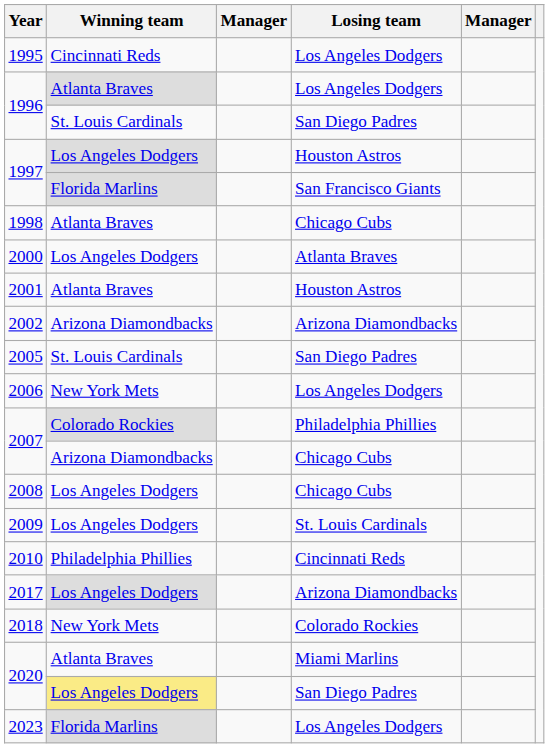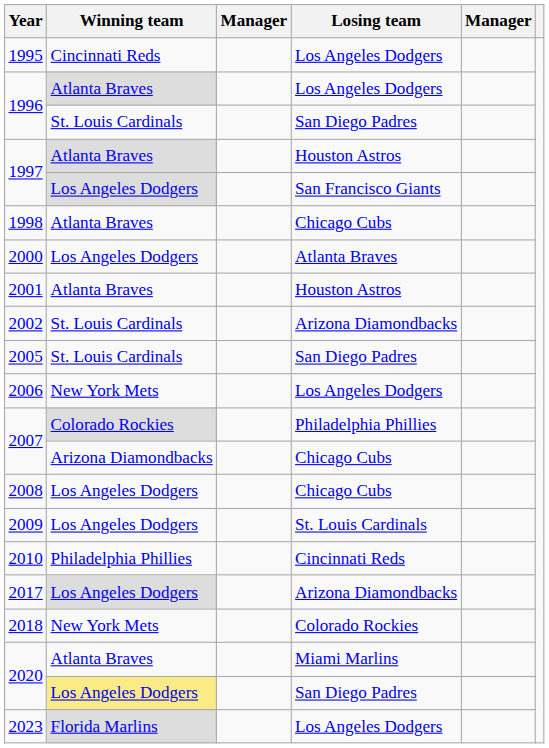1997 / Houston Astros | Winning team: Los Angeles Dodgers -> Atlanta Braves
1997 / San Francisco Giants | Winning team: Florida Marlins -> Los Angeles Dodgers
2002 | Winning team: Arizona Diamondbacks -> St. Louis Cardinals
